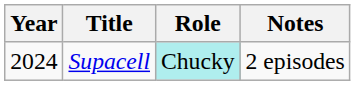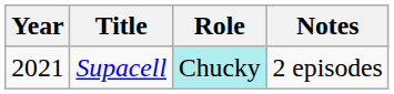Supacell | Year: 2024 -> 2021
